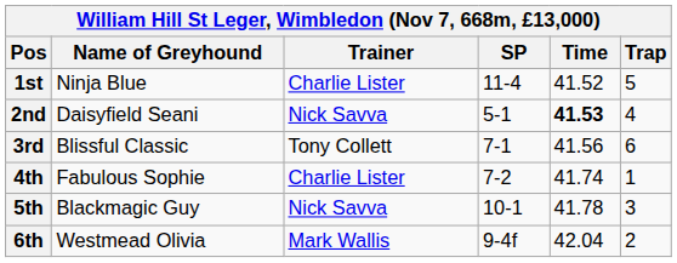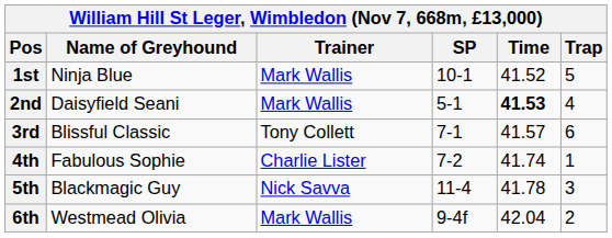1st | Trainer: Charlie Lister -> Mark Wallis
1st | SP: 11-4 -> 10-1
2nd | Trainer: Nick Savva -> Mark Wallis
3rd | Time: 41.56 -> 41.57
5th | SP: 10-1 -> 11-4
